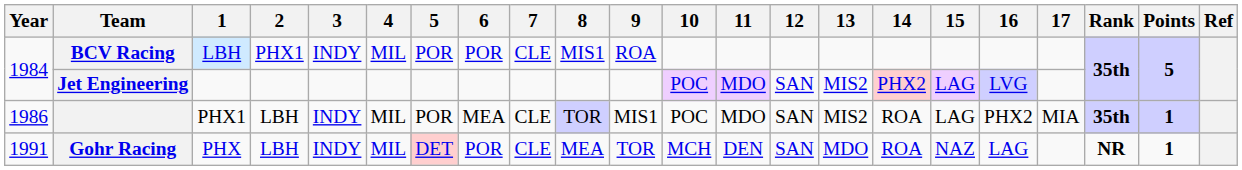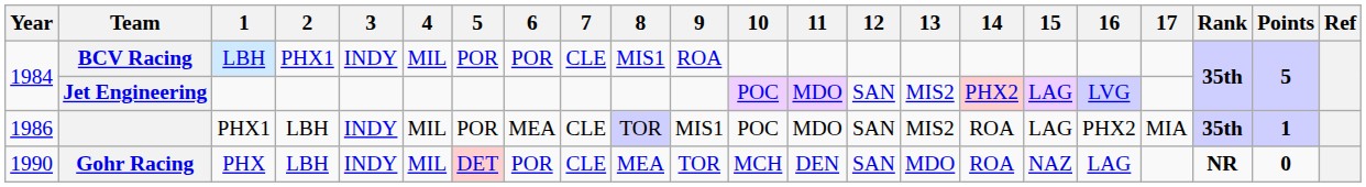Gohr Racing | Year: 1991 -> 1990
Gohr Racing | Points: 1 -> 0
